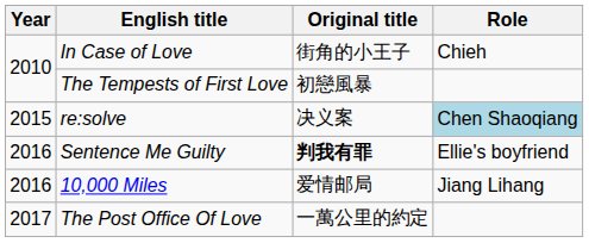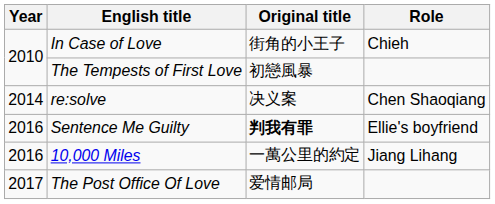re:solve | Year: 2015 -> 2014
re:solve | Role: lightblue background -> no background
10,000 Miles | Original title: 爱情邮局 -> 一萬公里的約定
The Post Office Of Love | Original title: 一萬公里的約定 -> 爱情邮局
